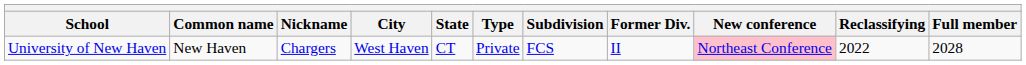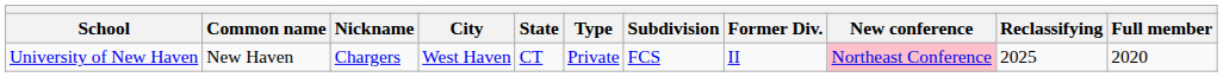University of New Haven | Reclassifying: 2022 -> 2025
University of New Haven | Full member: 2028 -> 2020
